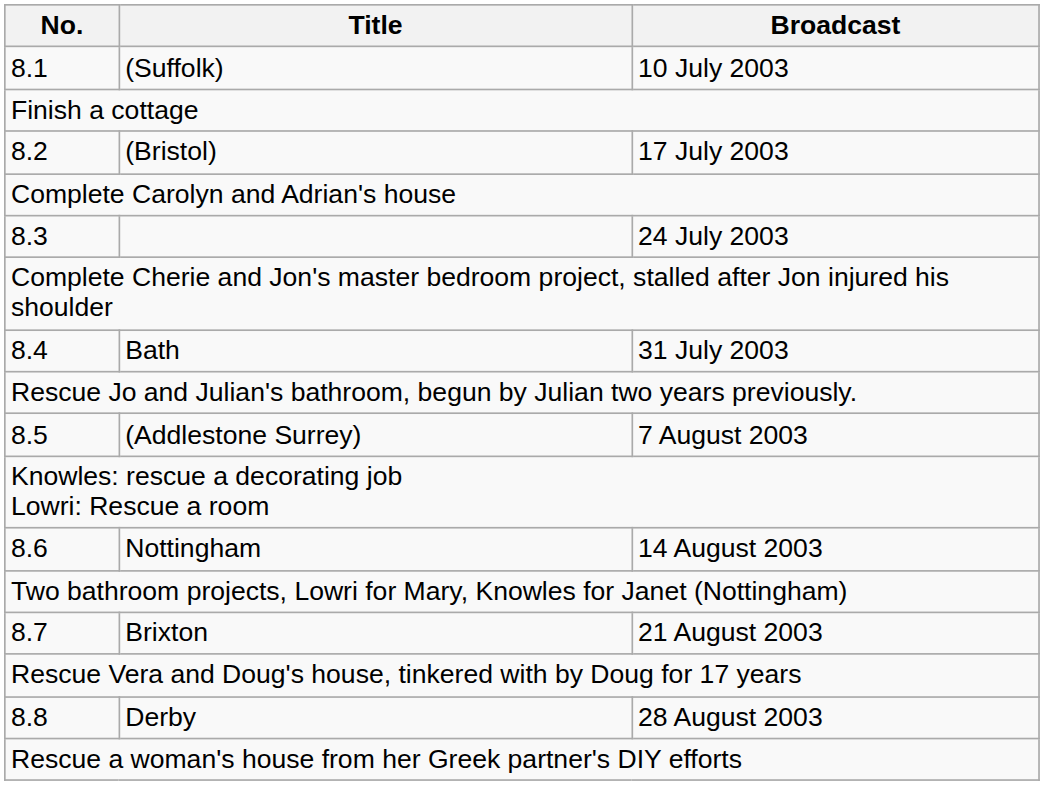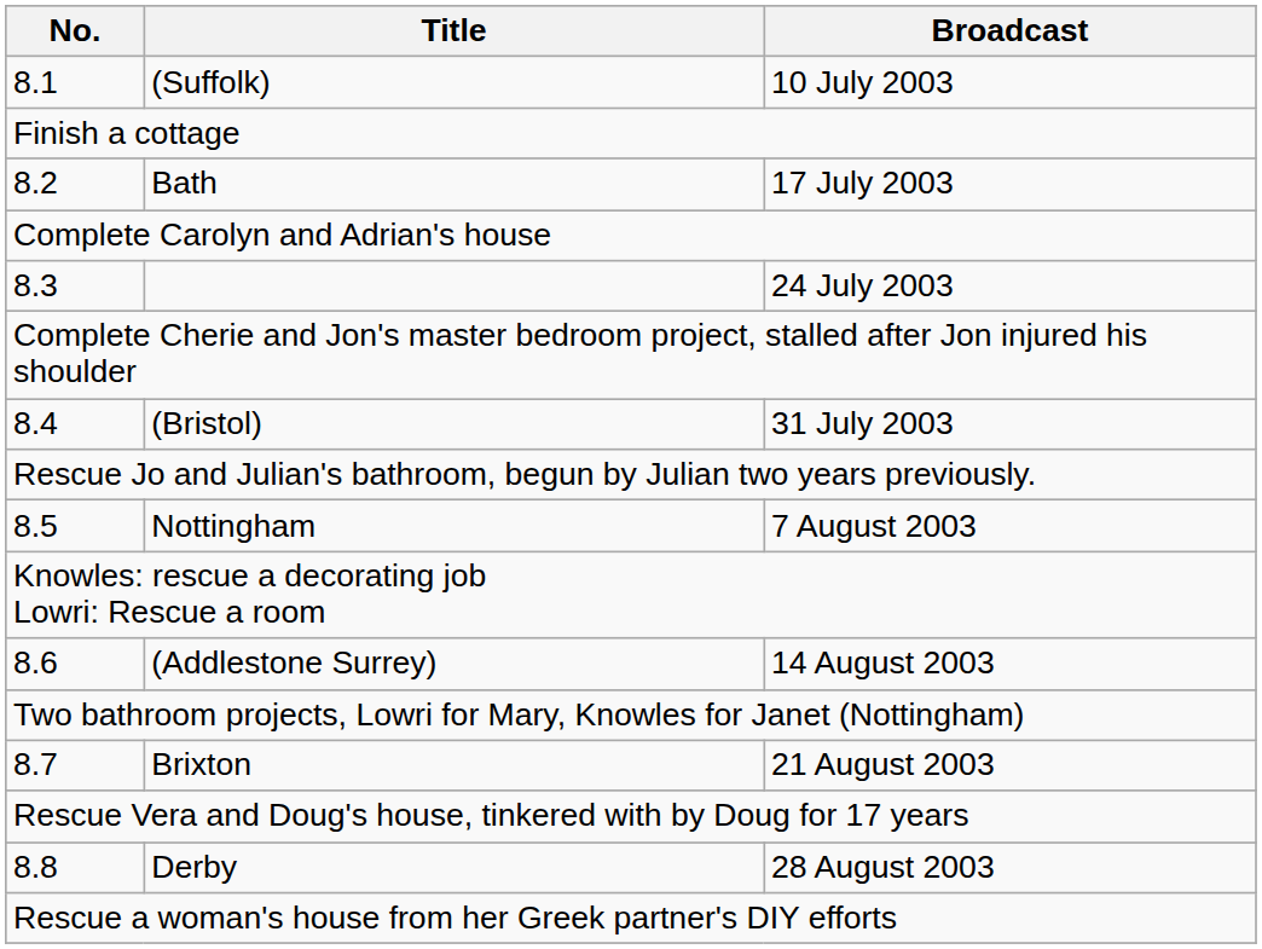8.2 | Title: (Bristol) -> Bath
8.4 | Title: Bath -> (Bristol)
8.5 | Title: (Addlestone Surrey) -> Nottingham
8.6 | Title: Nottingham -> (Addlestone Surrey)
